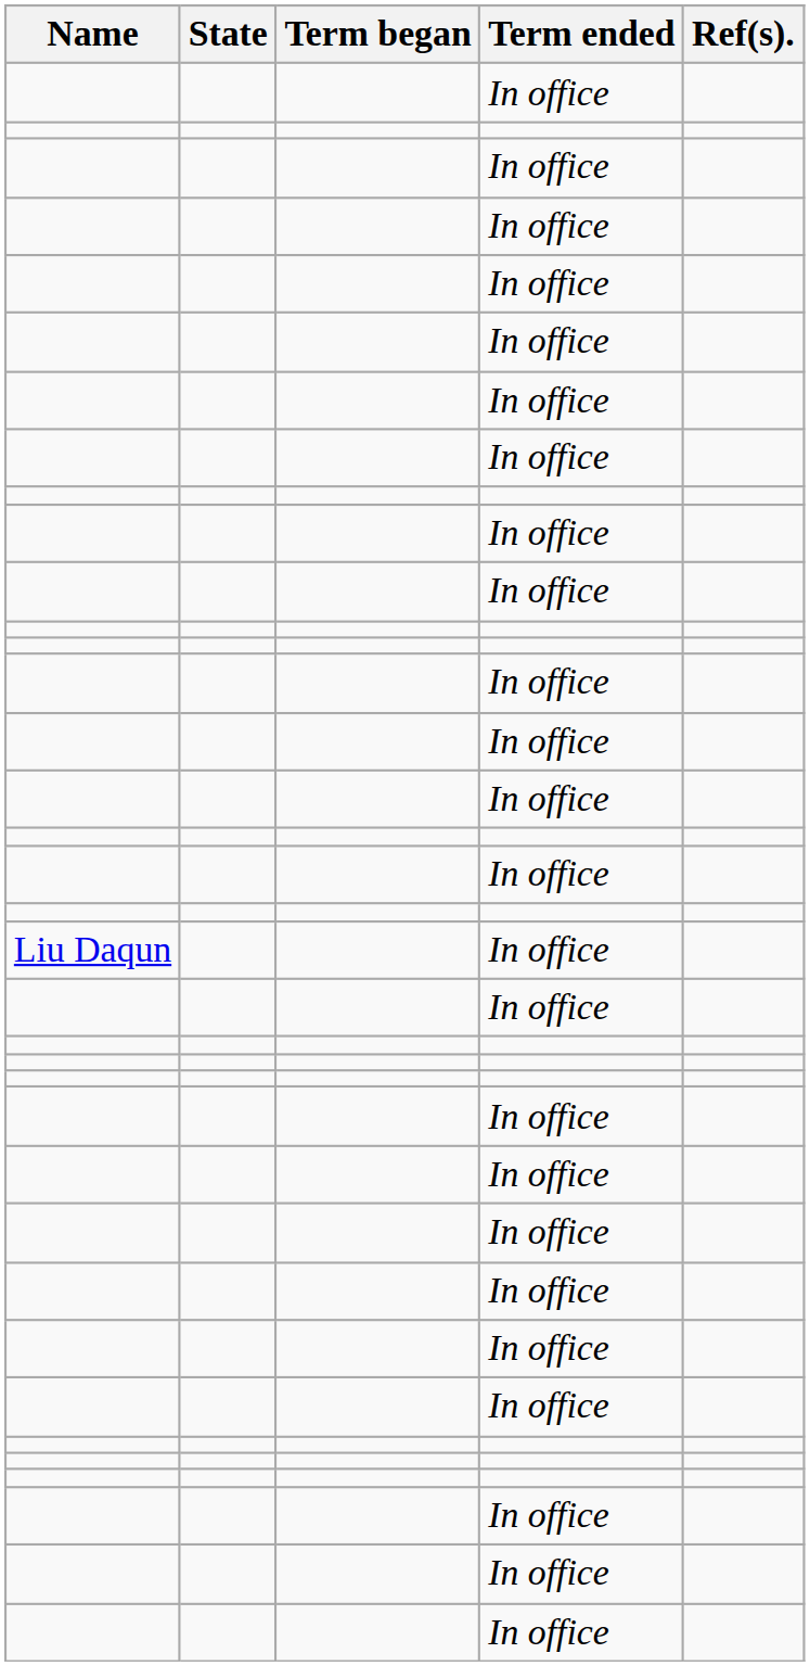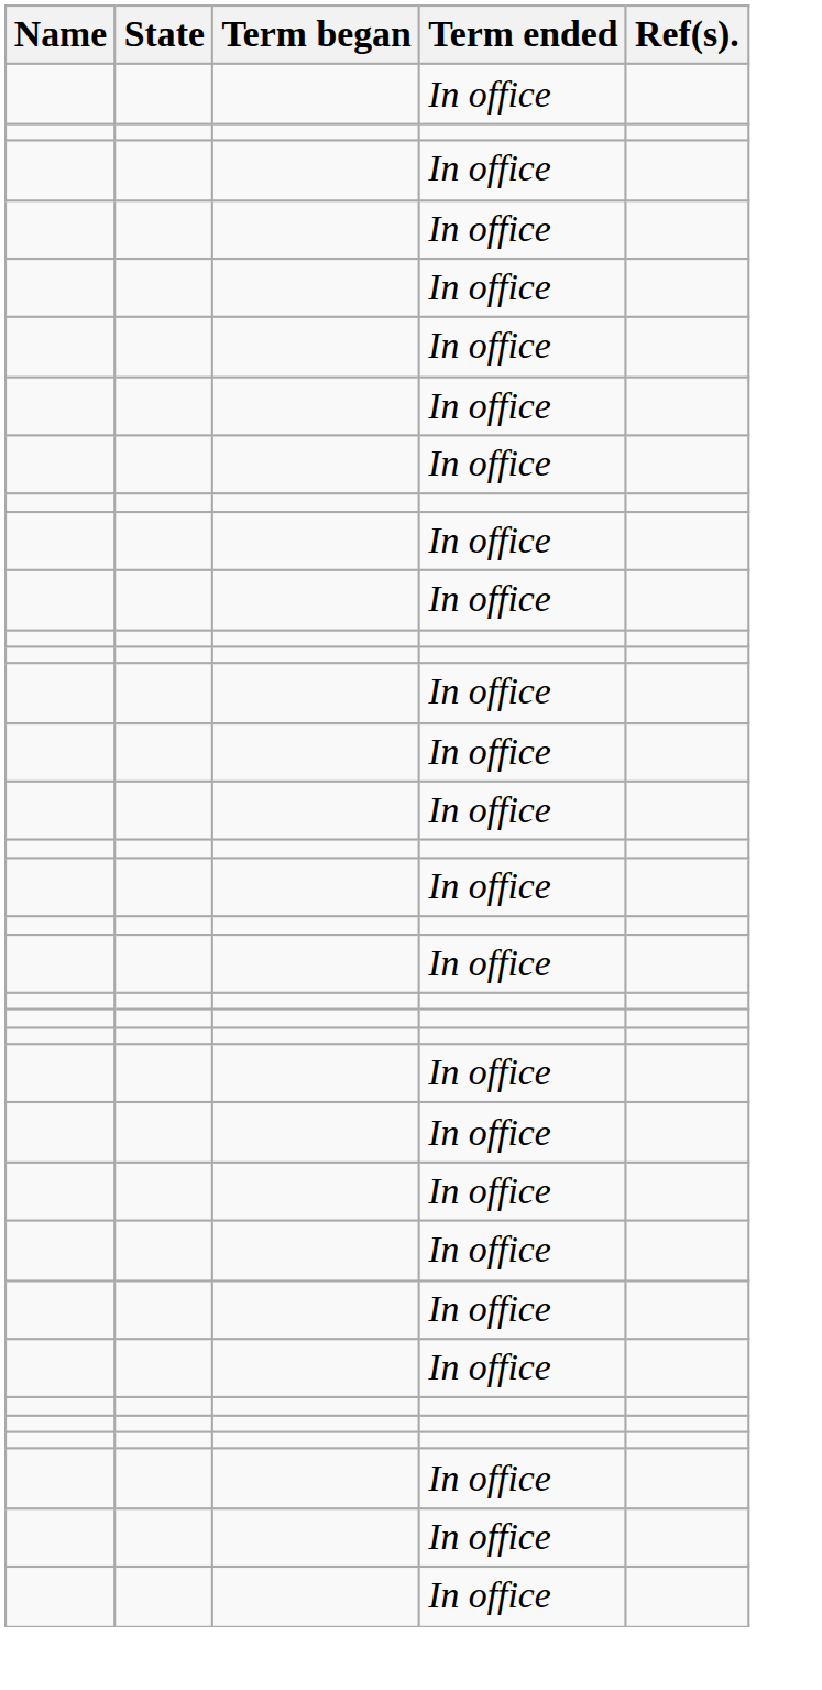- row: Liu Daqun | In office
